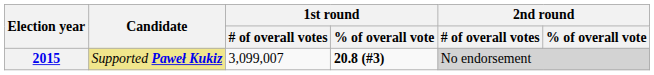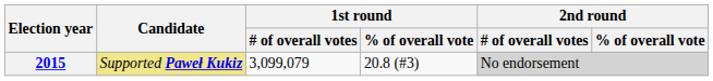2015 | 1st round / # of overall votes: 3,099,007 -> 3,099,079
2015 | 1st round / % of overall vote: bold -> normal
